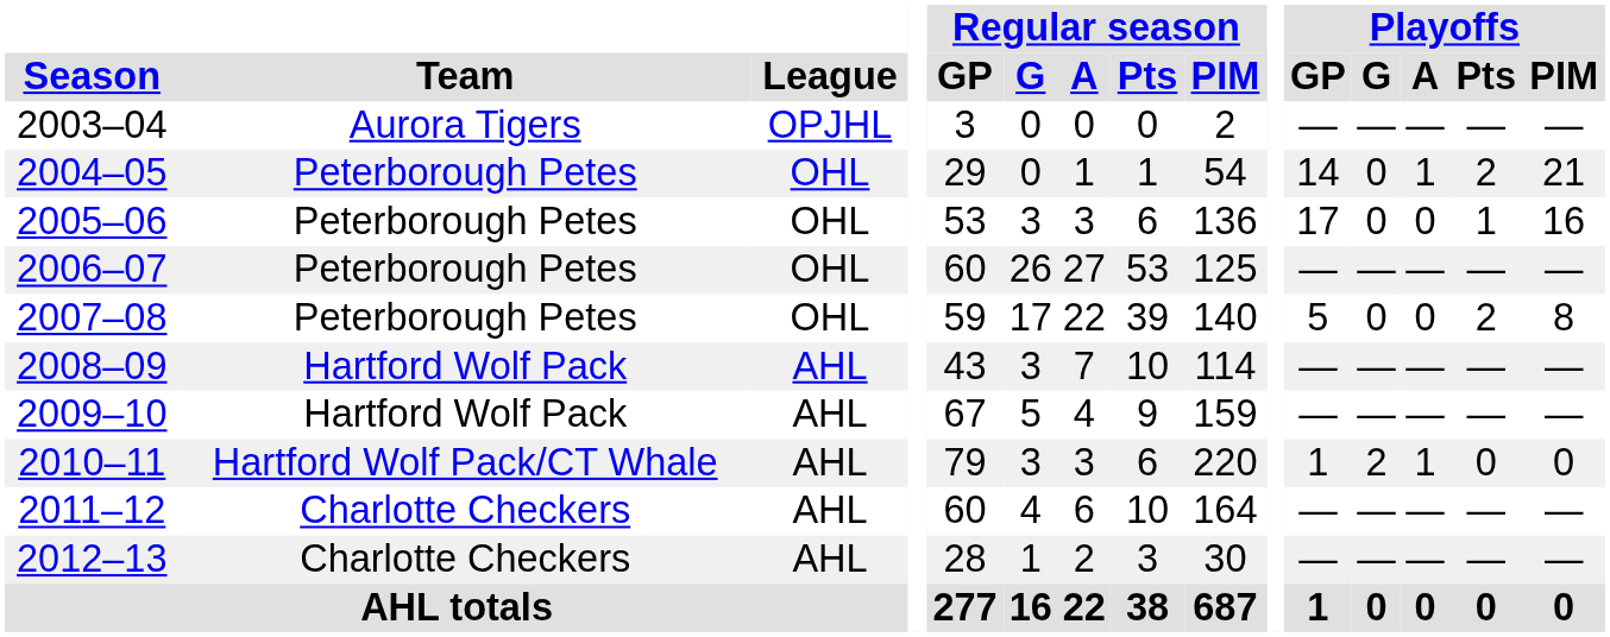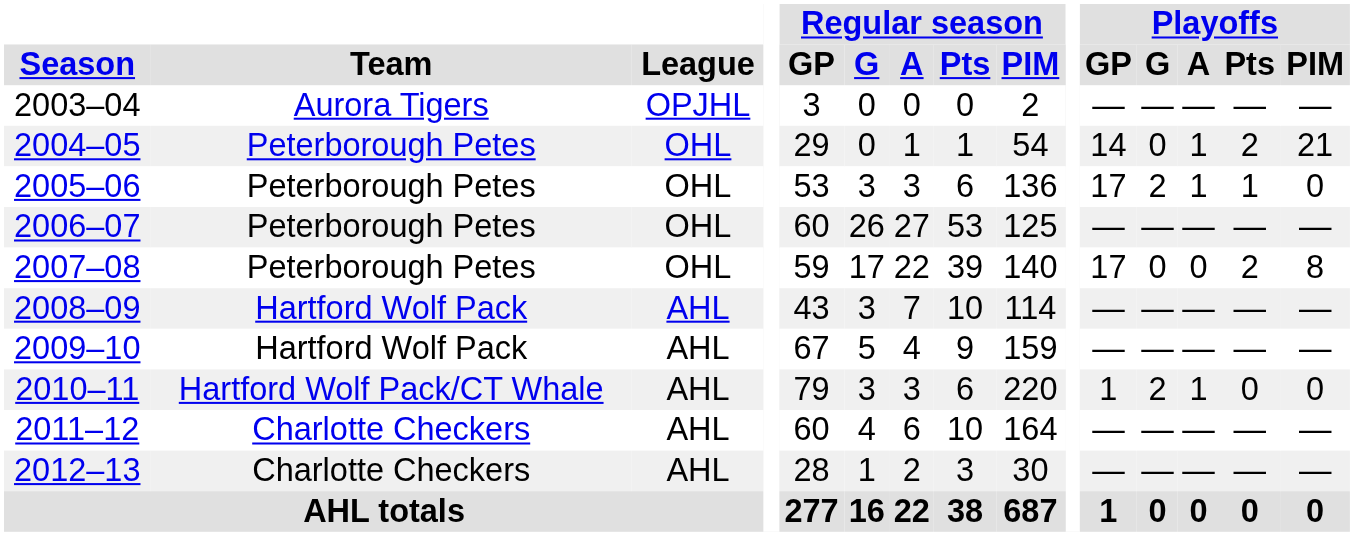2005–06 | Playoffs / G: 0 -> 2
2005–06 | Playoffs / A: 0 -> 1
2005–06 | Playoffs / PIM: 16 -> 0
2007–08 | Playoffs / GP: 5 -> 17
